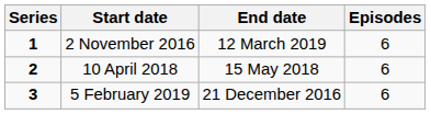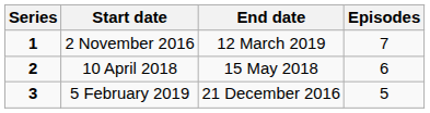2 November 2016 | Episodes: 6 -> 7
5 February 2019 | Episodes: 6 -> 5
